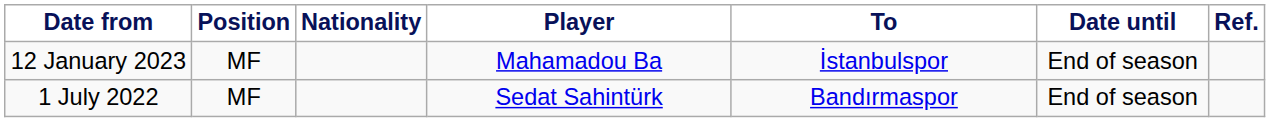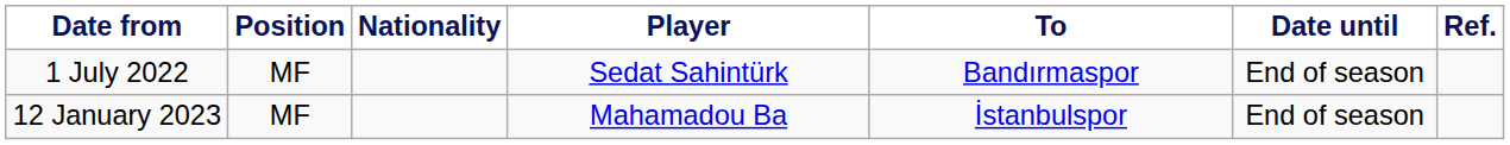rows swapped: 1 July 2022 <-> 12 January 2023
